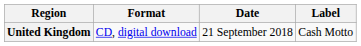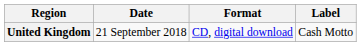columns swapped: Date <-> Format
